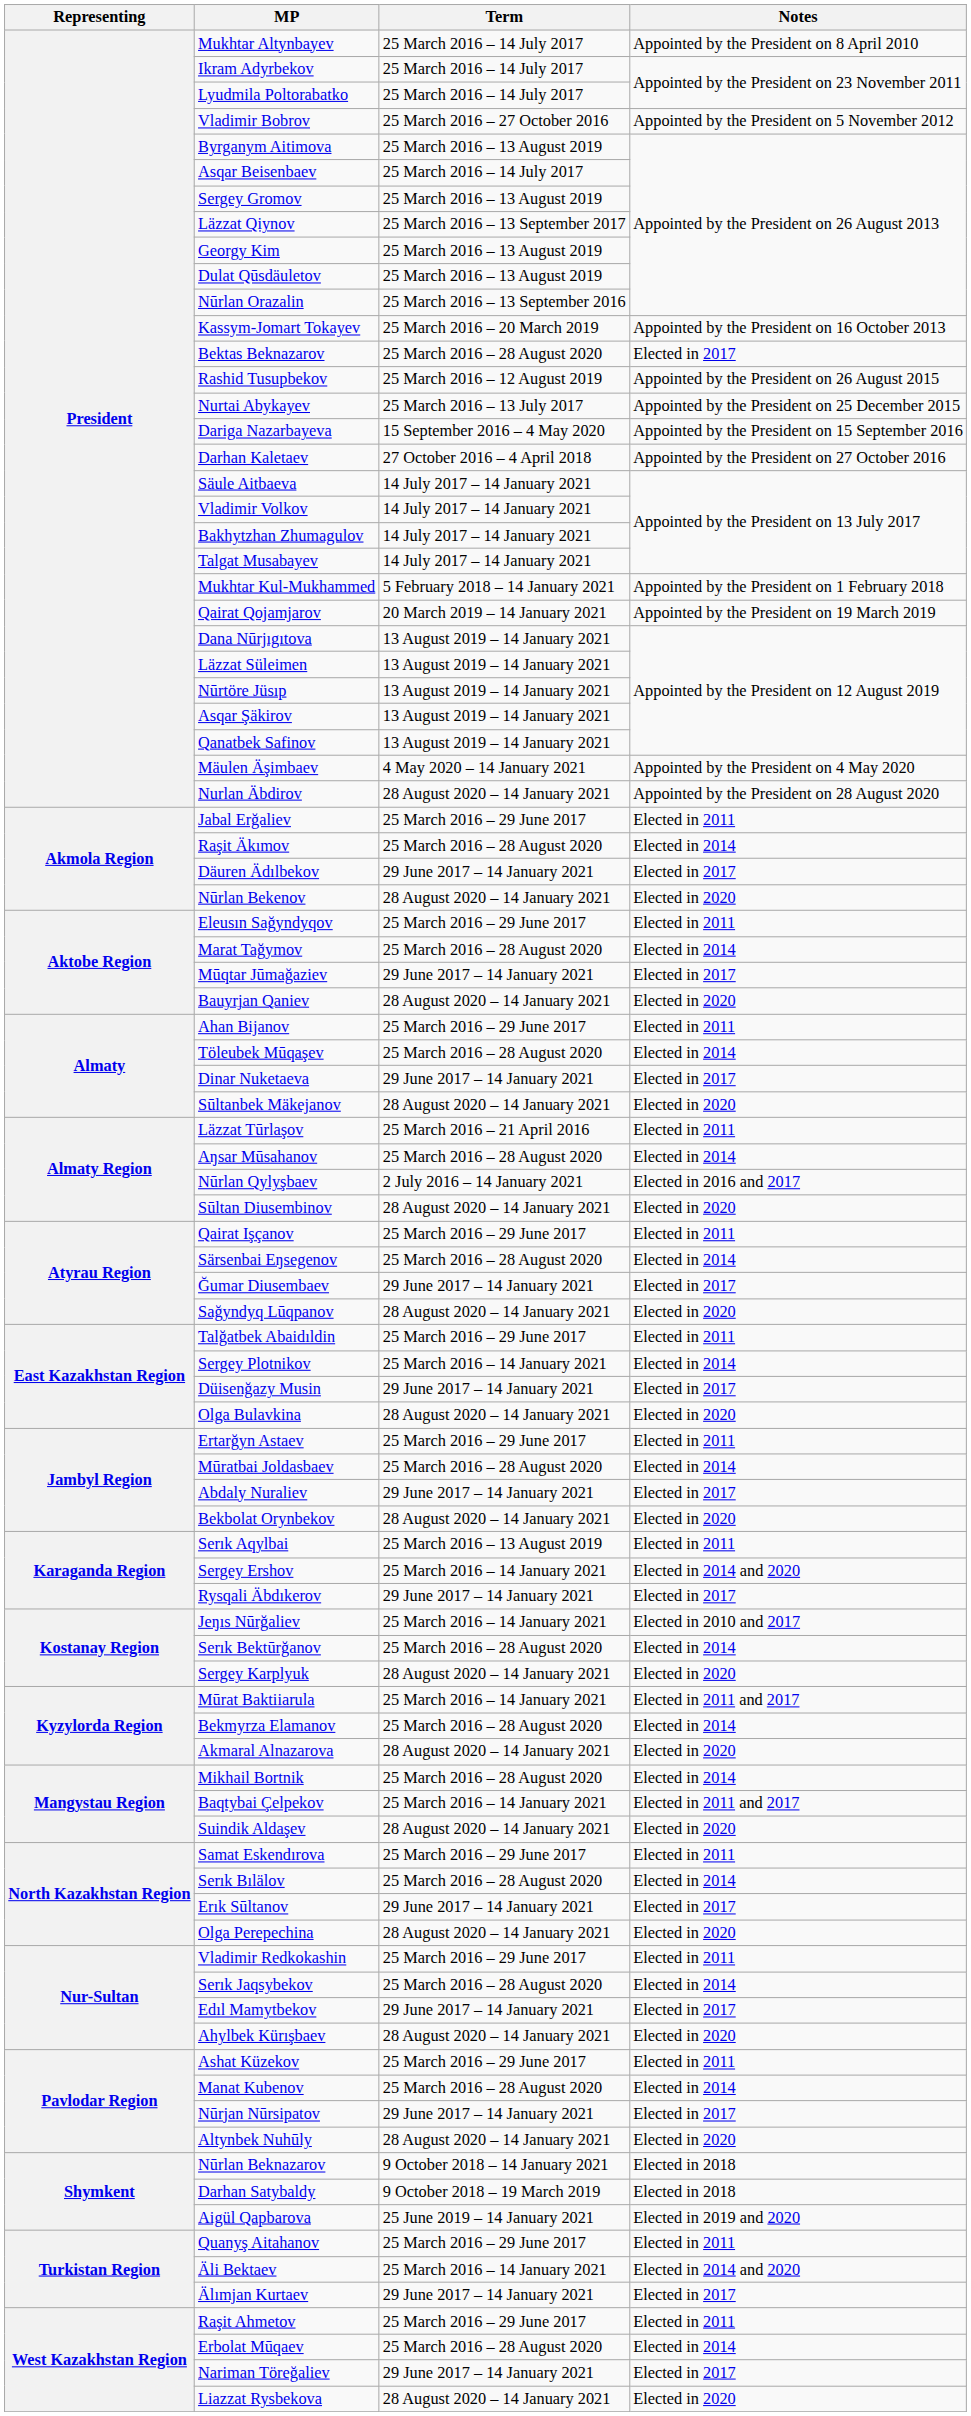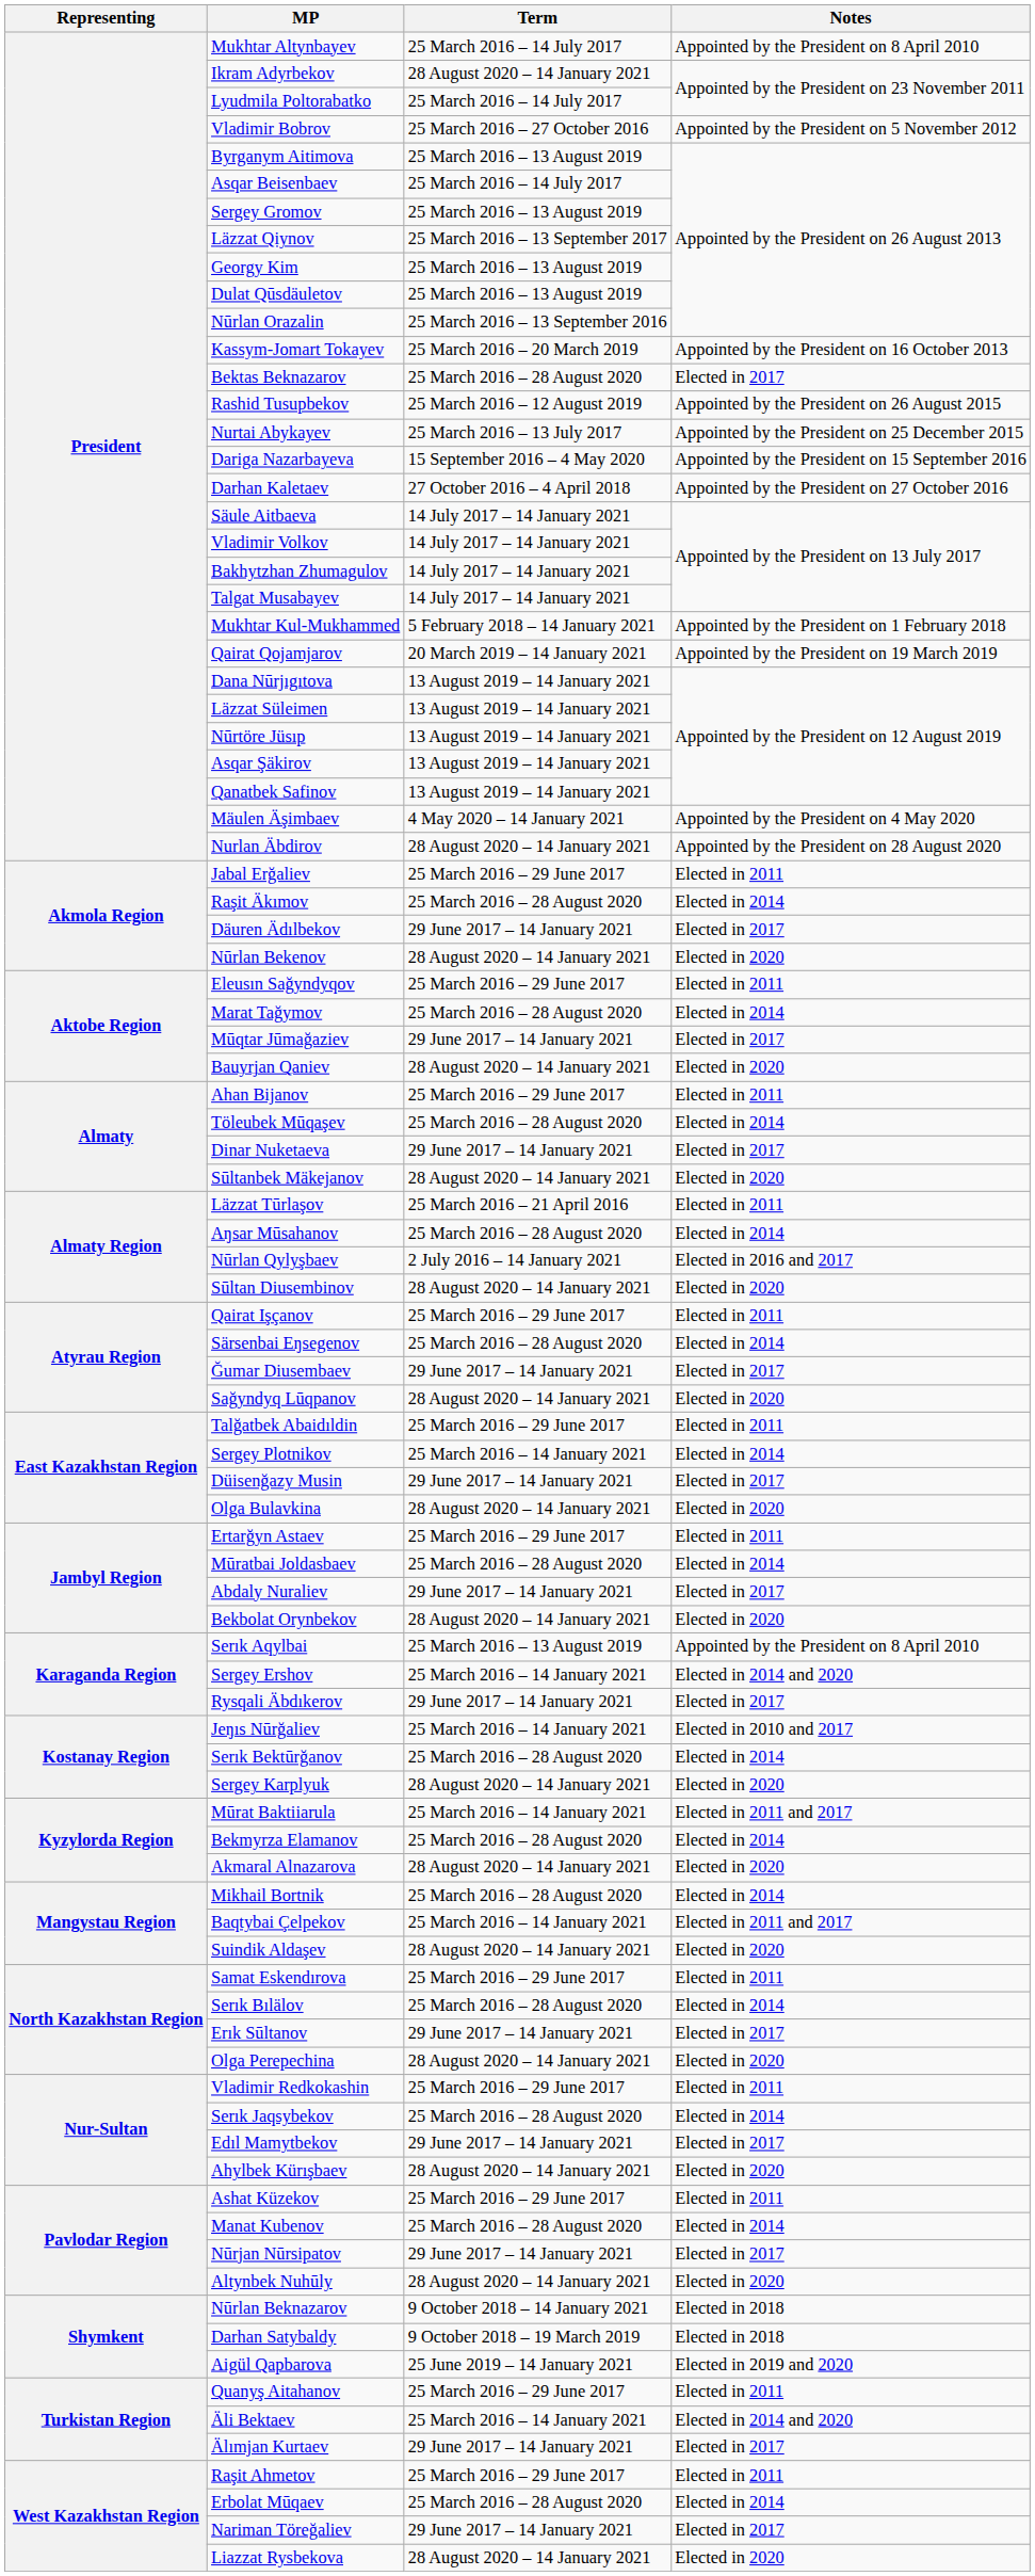Ikram Adyrbekov | Term: 25 March 2016 – 14 July 2017 -> 28 August 2020 – 14 January 2021
Serık Aqylbai | Notes: Elected in 2011 -> Appointed by the President on 8 April 2010
